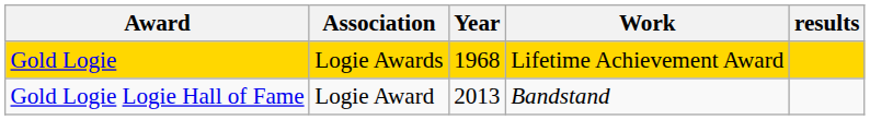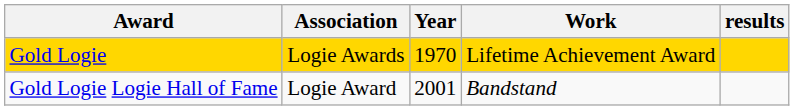Gold Logie | Year: 1968 -> 1970
Gold Logie Logie Hall of Fame | Year: 2013 -> 2001
